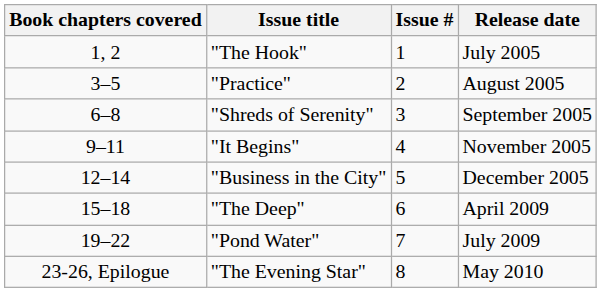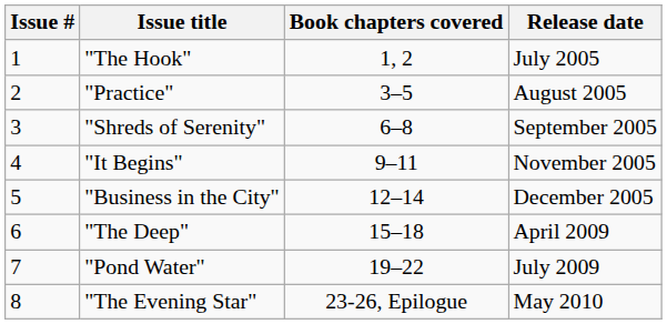columns swapped: Issue # <-> Book chapters covered
